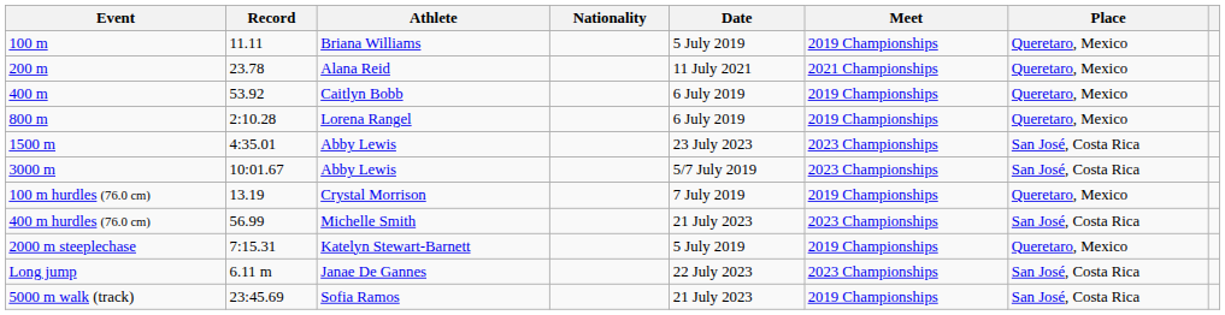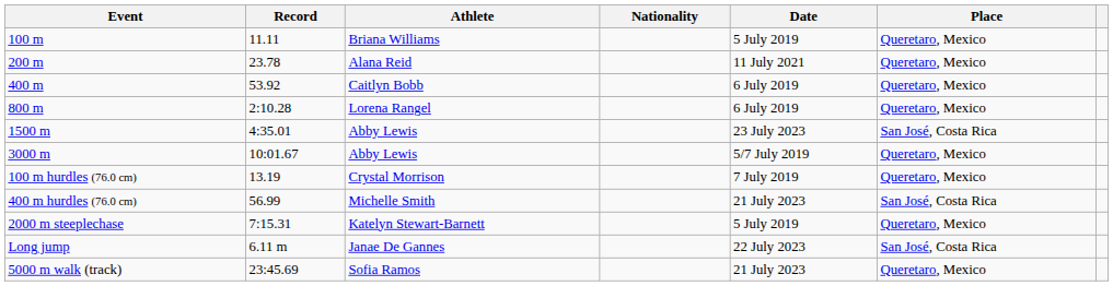- column: Meet | 2019 Championships | 2021 Championships | 2019 Championships | 2019 Championships | 2023 Championships | 2023 Championships | 2019 Championships | 2023 Championships | 2019 Championships | 2023 Championships | 2019 Championships
3000 m / Abby Lewis | Place: San José, Costa Rica -> Queretaro, Mexico
Sofia Ramos | Place: San José, Costa Rica -> Queretaro, Mexico
